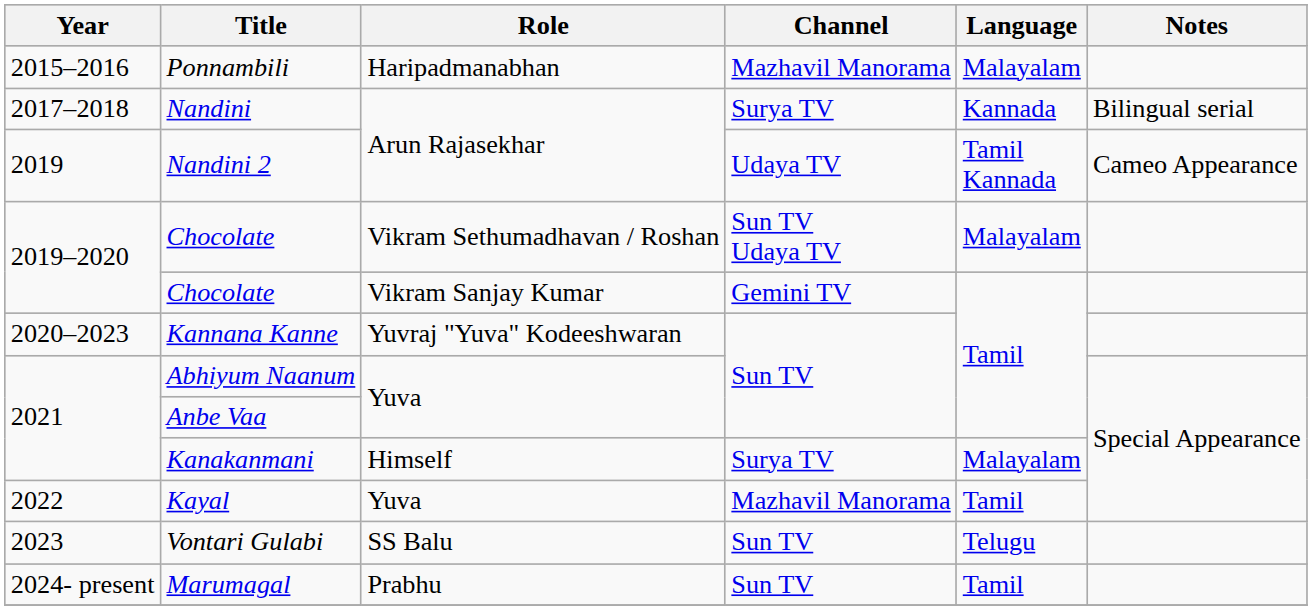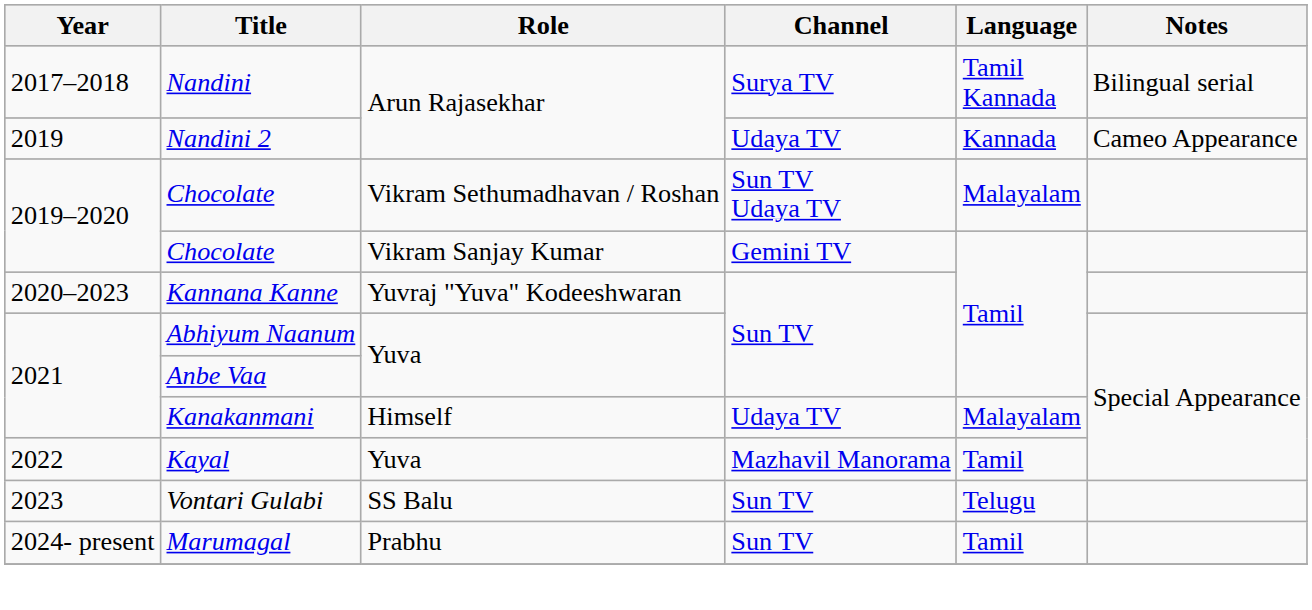- row: 2015–2016 | Ponnambili | Haripadmanabhan | Mazhavil Manorama | Malayalam
Nandini | Language: Kannada -> Tamil Kannada
Nandini 2 | Language: Tamil Kannada -> Kannada
Kanakanmani | Channel: Surya TV -> Udaya TV
